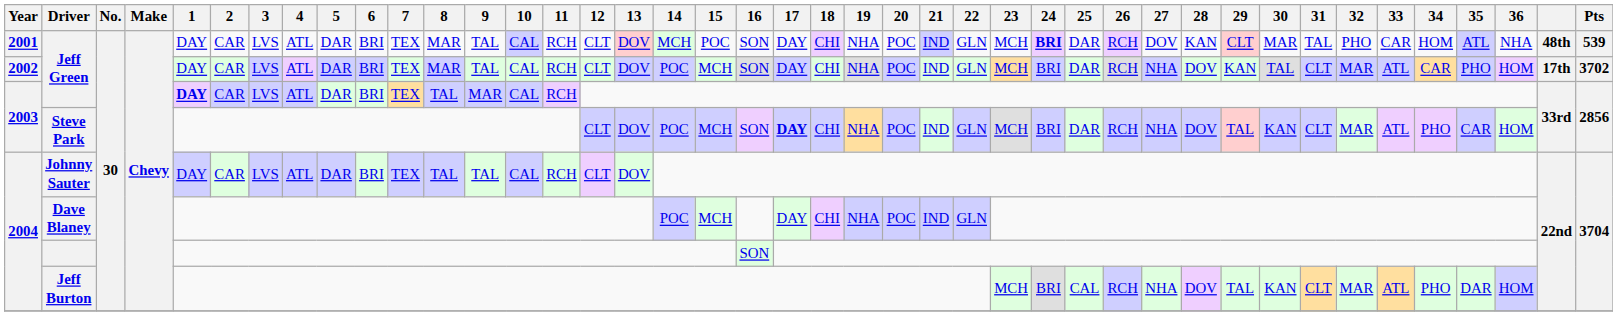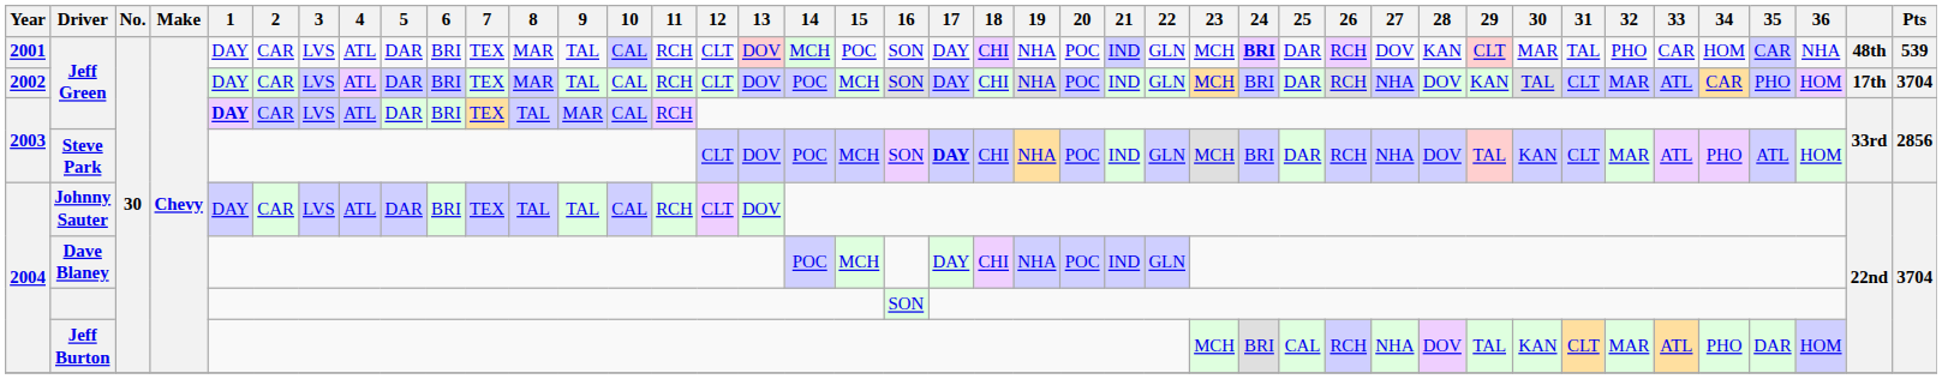2001 / Jeff Green | 35: ATL -> CAR
2002 / Jeff Green | Pts: 3702 -> 3704
Steve Park | 35: CAR -> ATL
